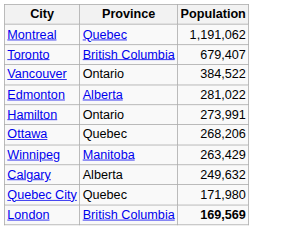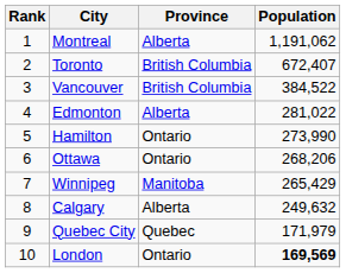+ column: Rank | 1 | 2 | 3 | 4 | 5 | 6 | 7 | 8 | 9 | 10
Montreal | Province: Quebec -> Alberta
Toronto | Population: 679,407 -> 672,407
Vancouver | Province: Ontario -> British Columbia
Hamilton | Population: 273,991 -> 273,990
Ottawa | Province: Quebec -> Ontario
Winnipeg | Population: 263,429 -> 265,429
Quebec City | Population: 171,980 -> 171,979
London | Province: British Columbia -> Ontario
